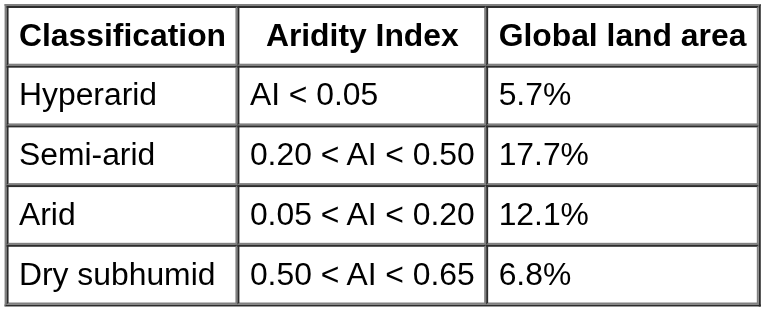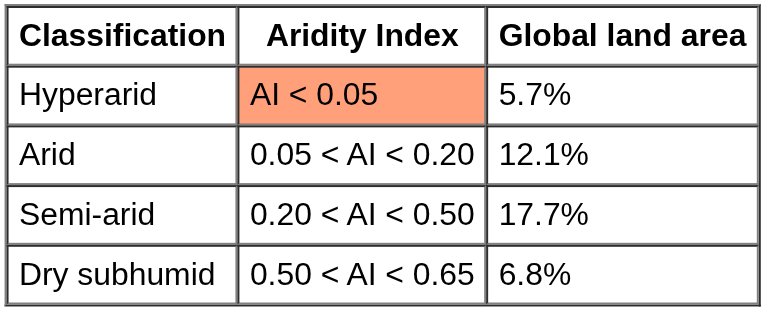Hyperarid | Aridity Index: no background -> lightsalmon background
rows swapped: Arid <-> Semi-arid
